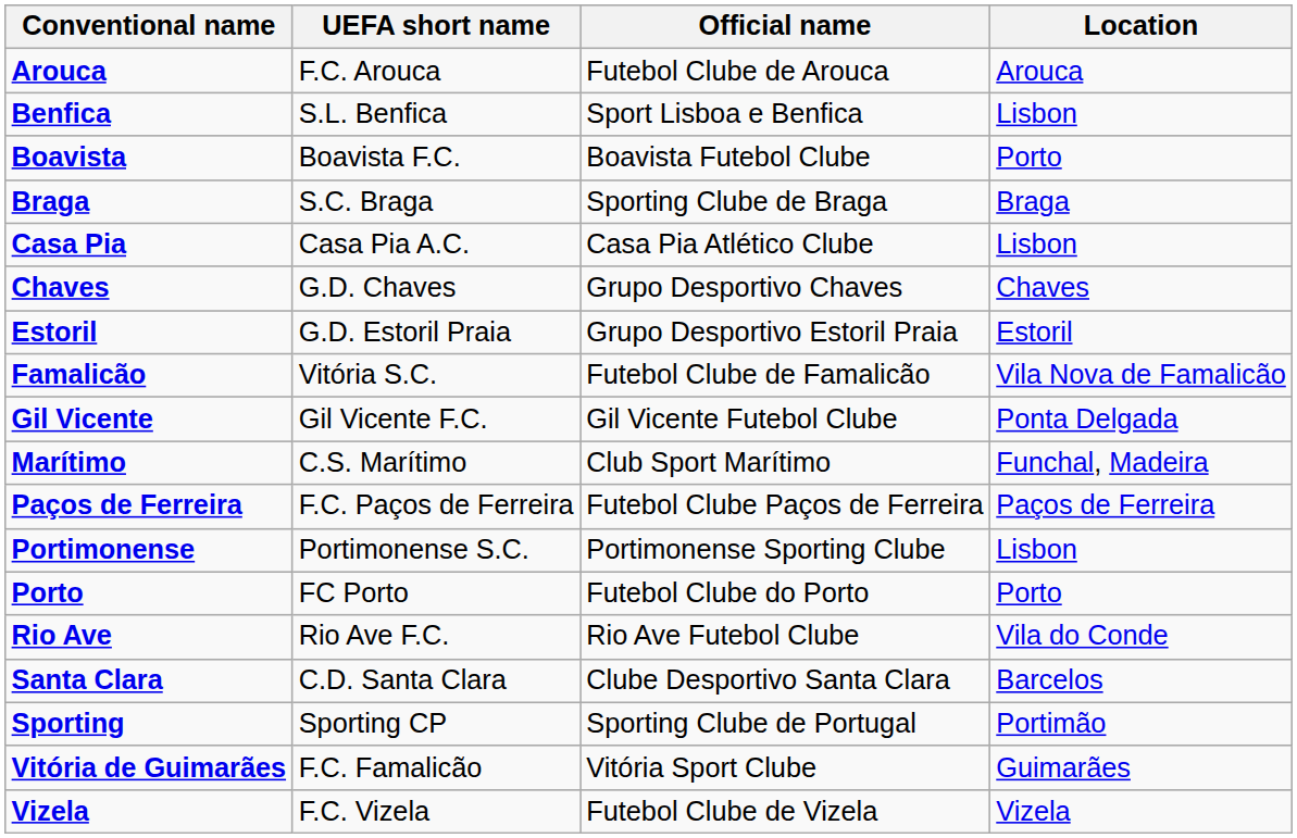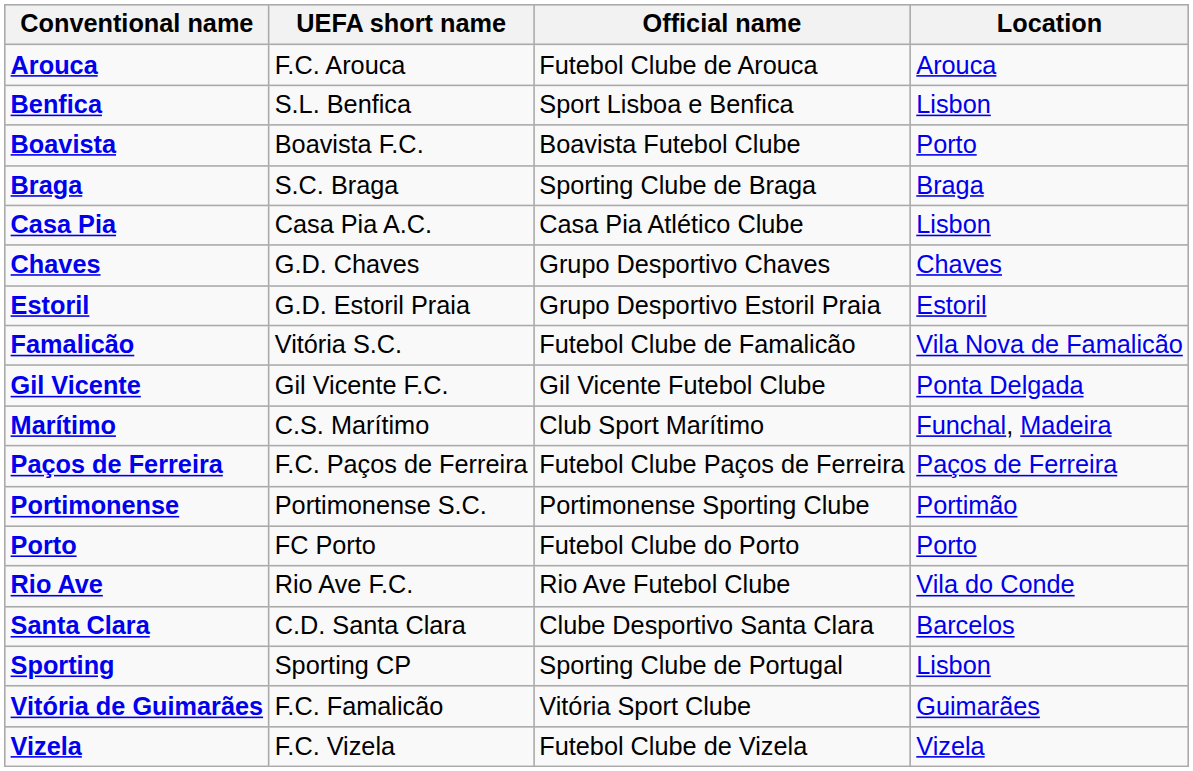Portimonense | Location: Lisbon -> Portimão
Sporting | Location: Portimão -> Lisbon
